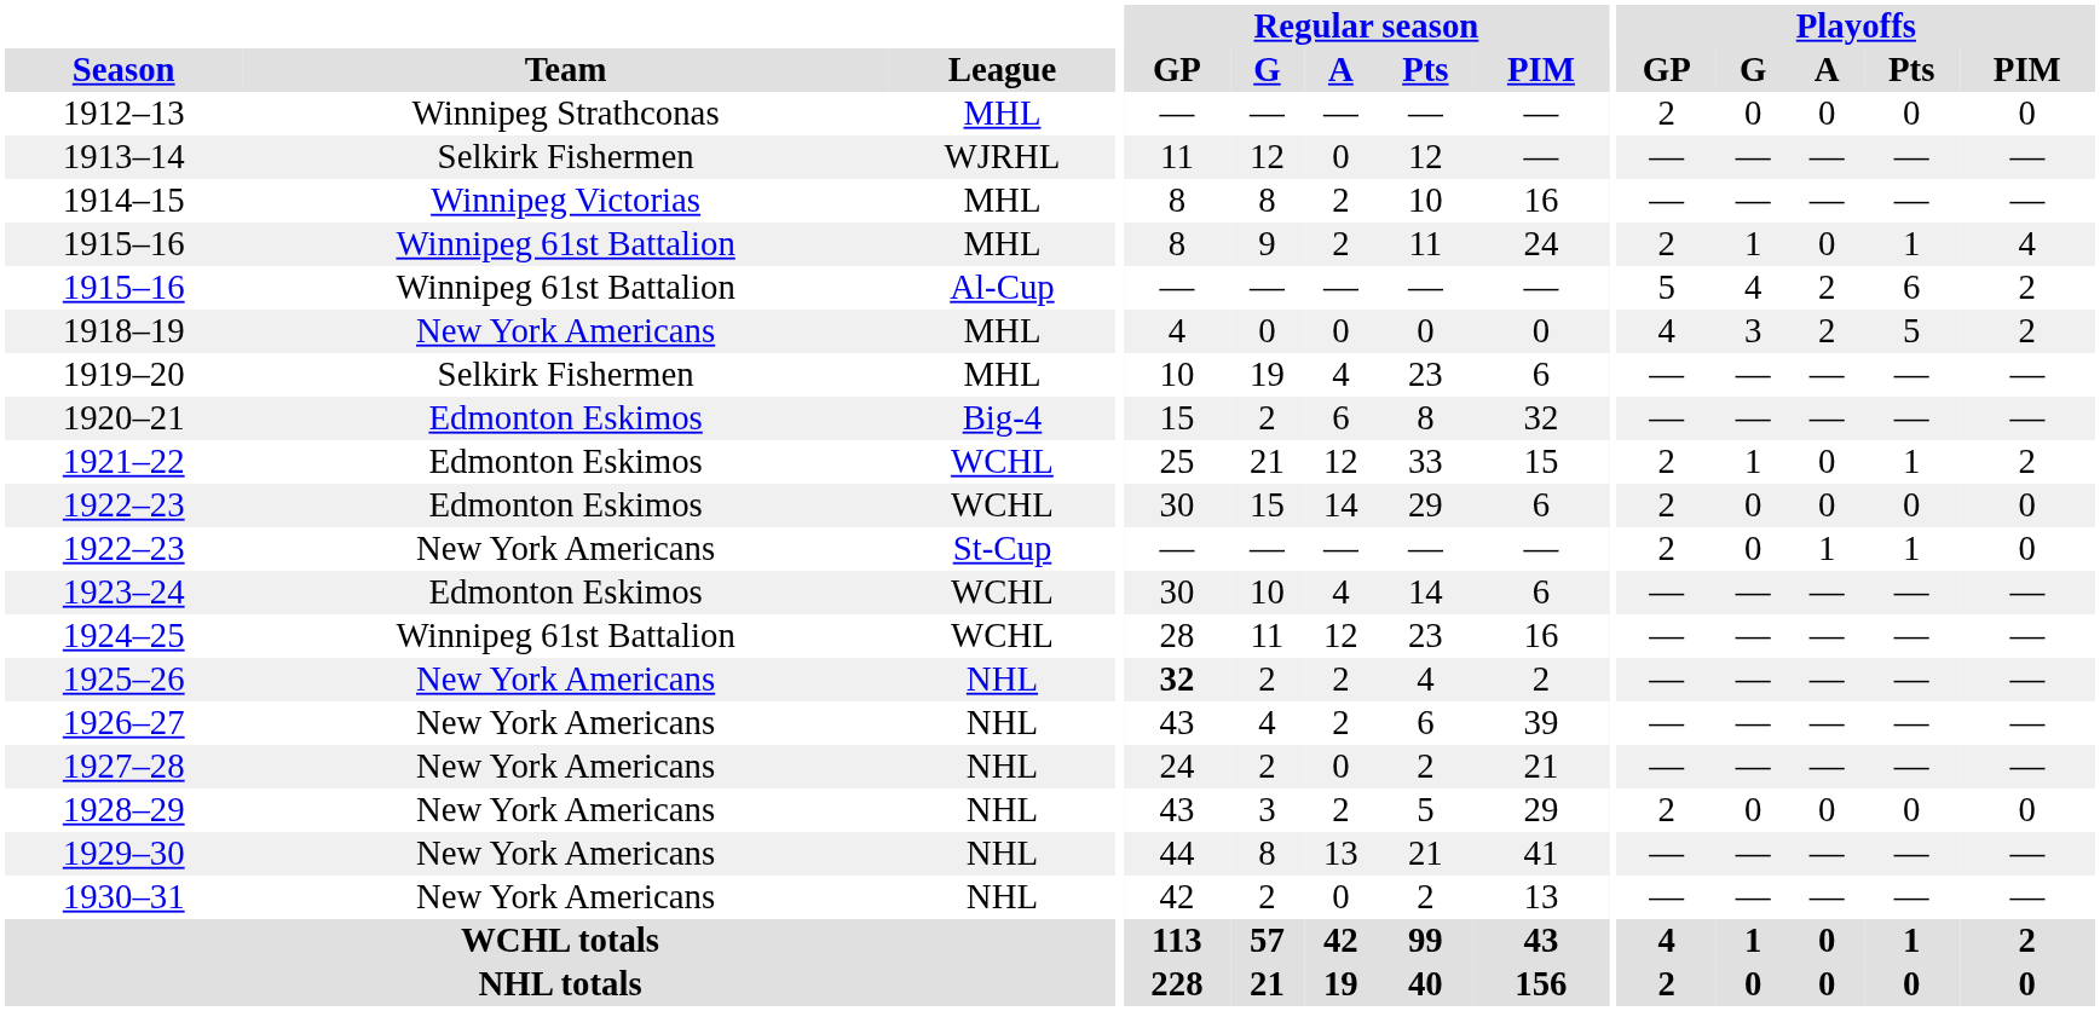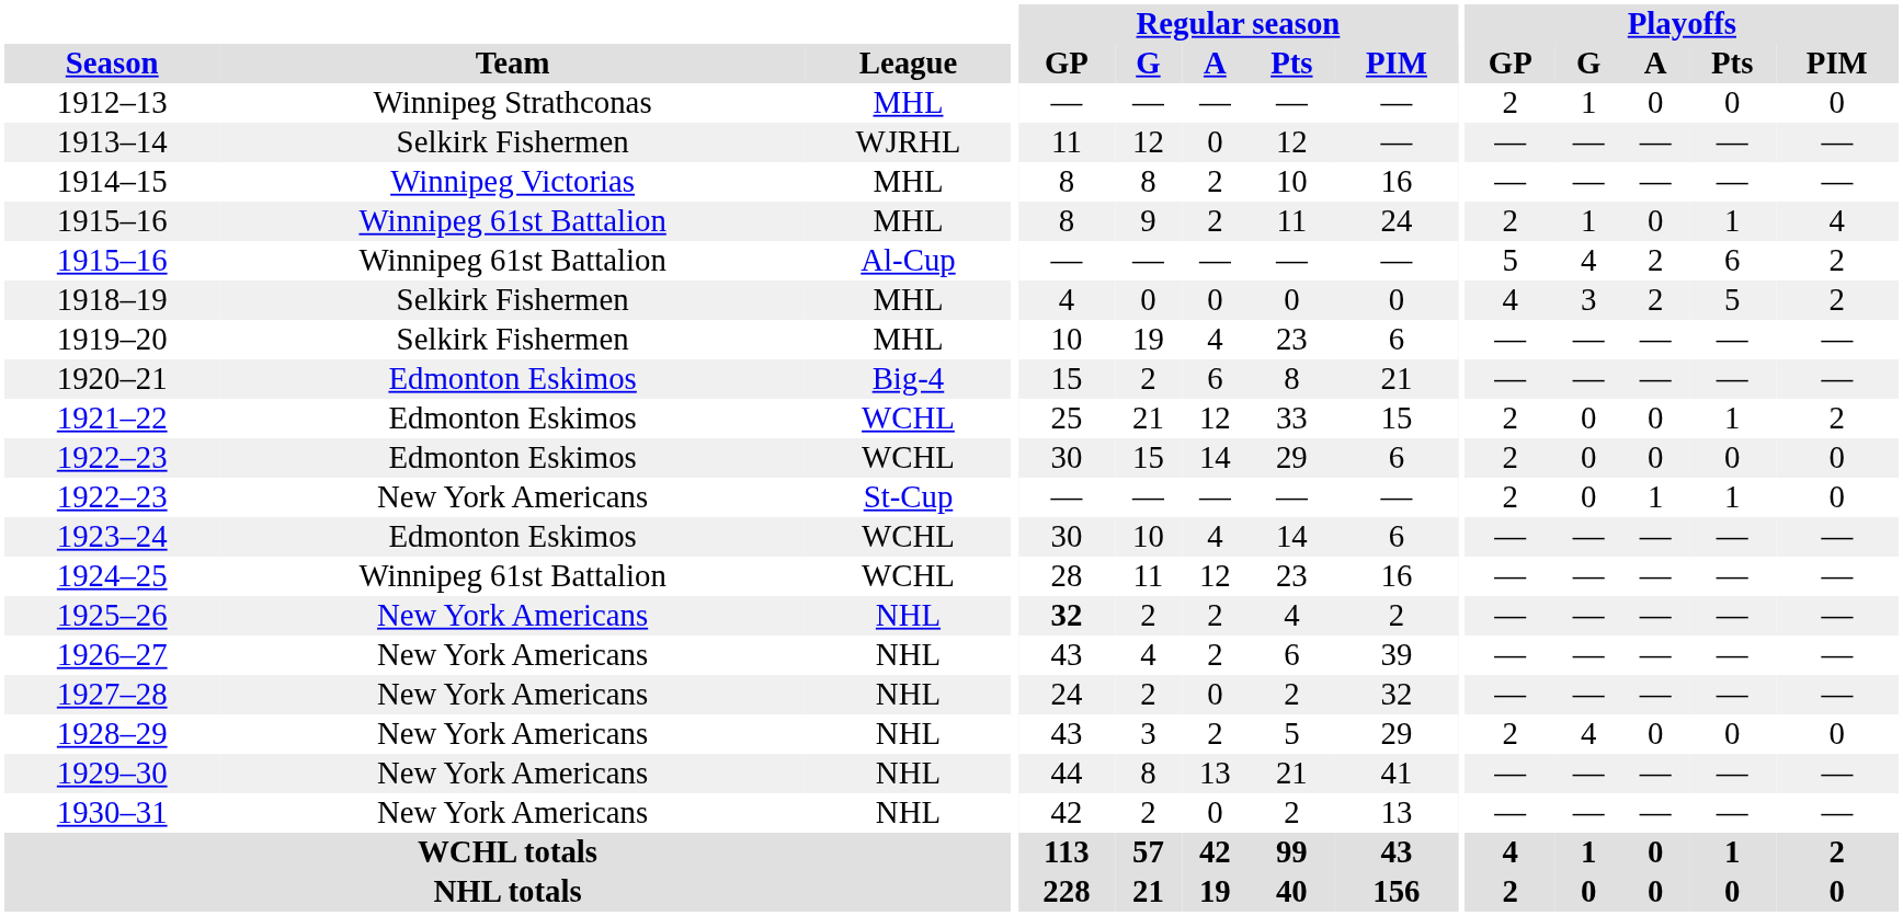1912–13 | Playoffs / G: 0 -> 1
1918–19 | Team: New York Americans -> Selkirk Fishermen
1920–21 | Regular season / PIM: 32 -> 21
1921–22 | Playoffs / G: 1 -> 0
1927–28 | Regular season / PIM: 21 -> 32
1928–29 | Playoffs / G: 0 -> 4
